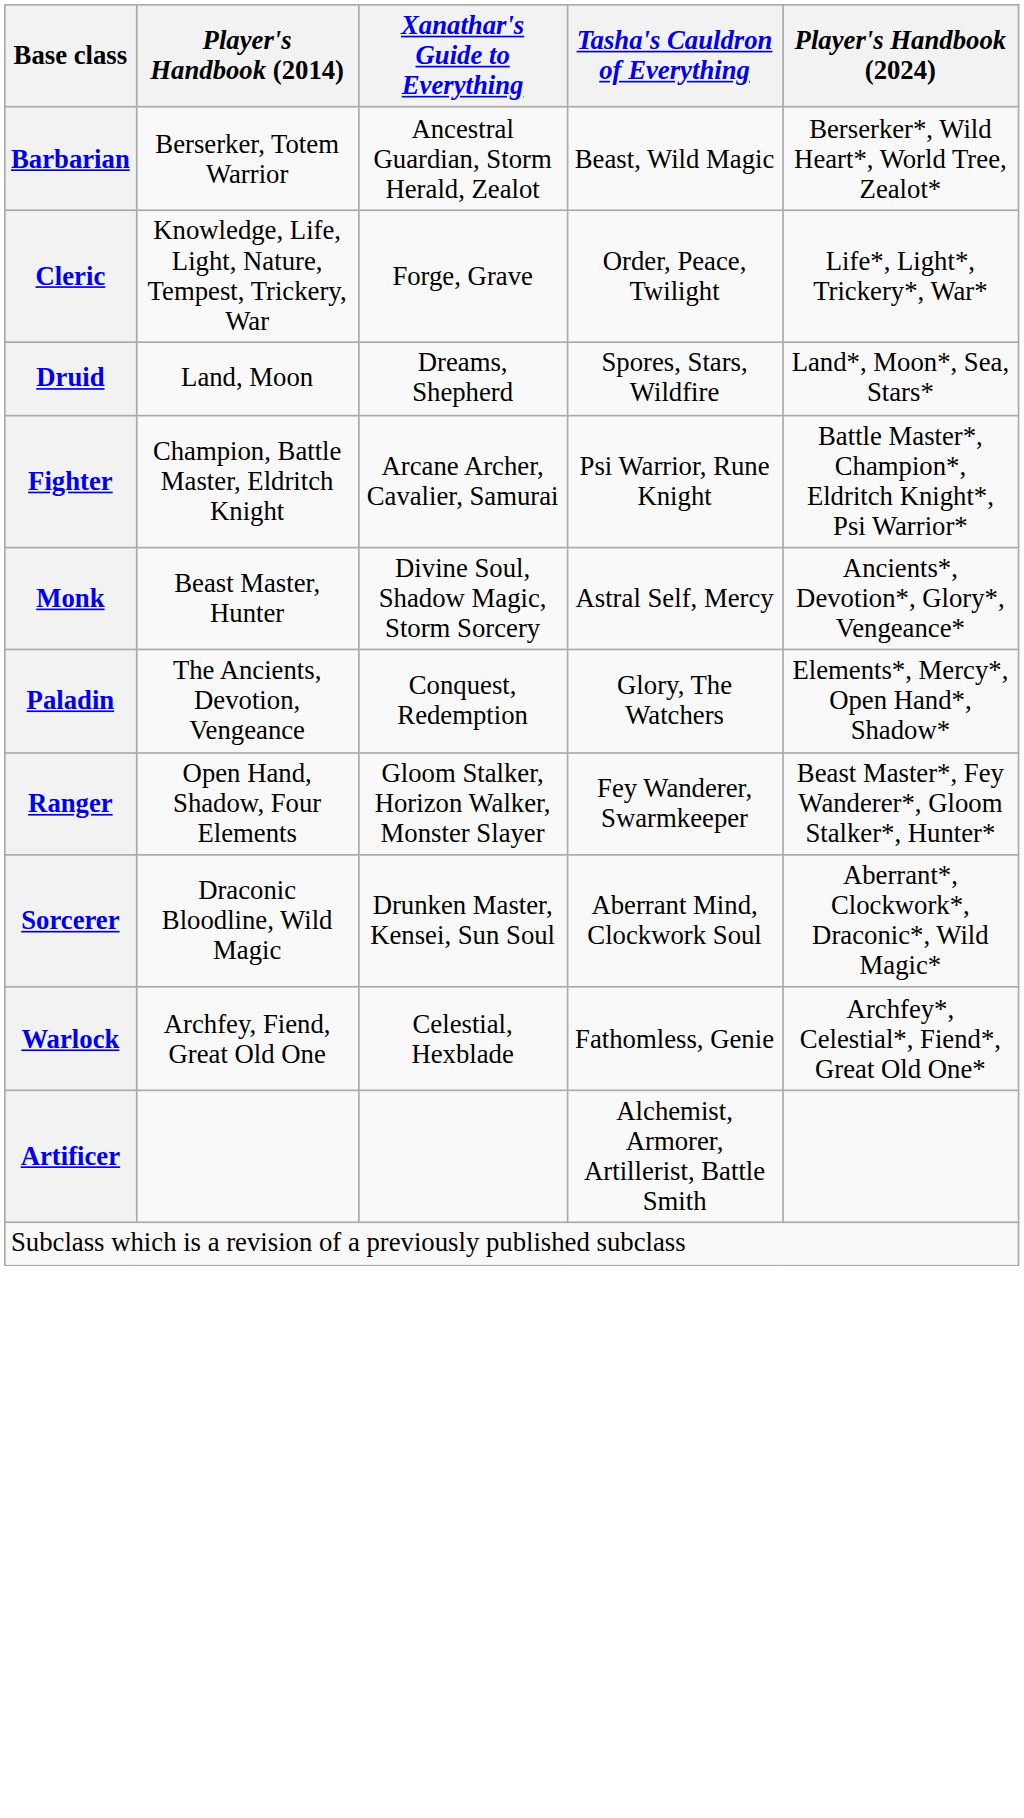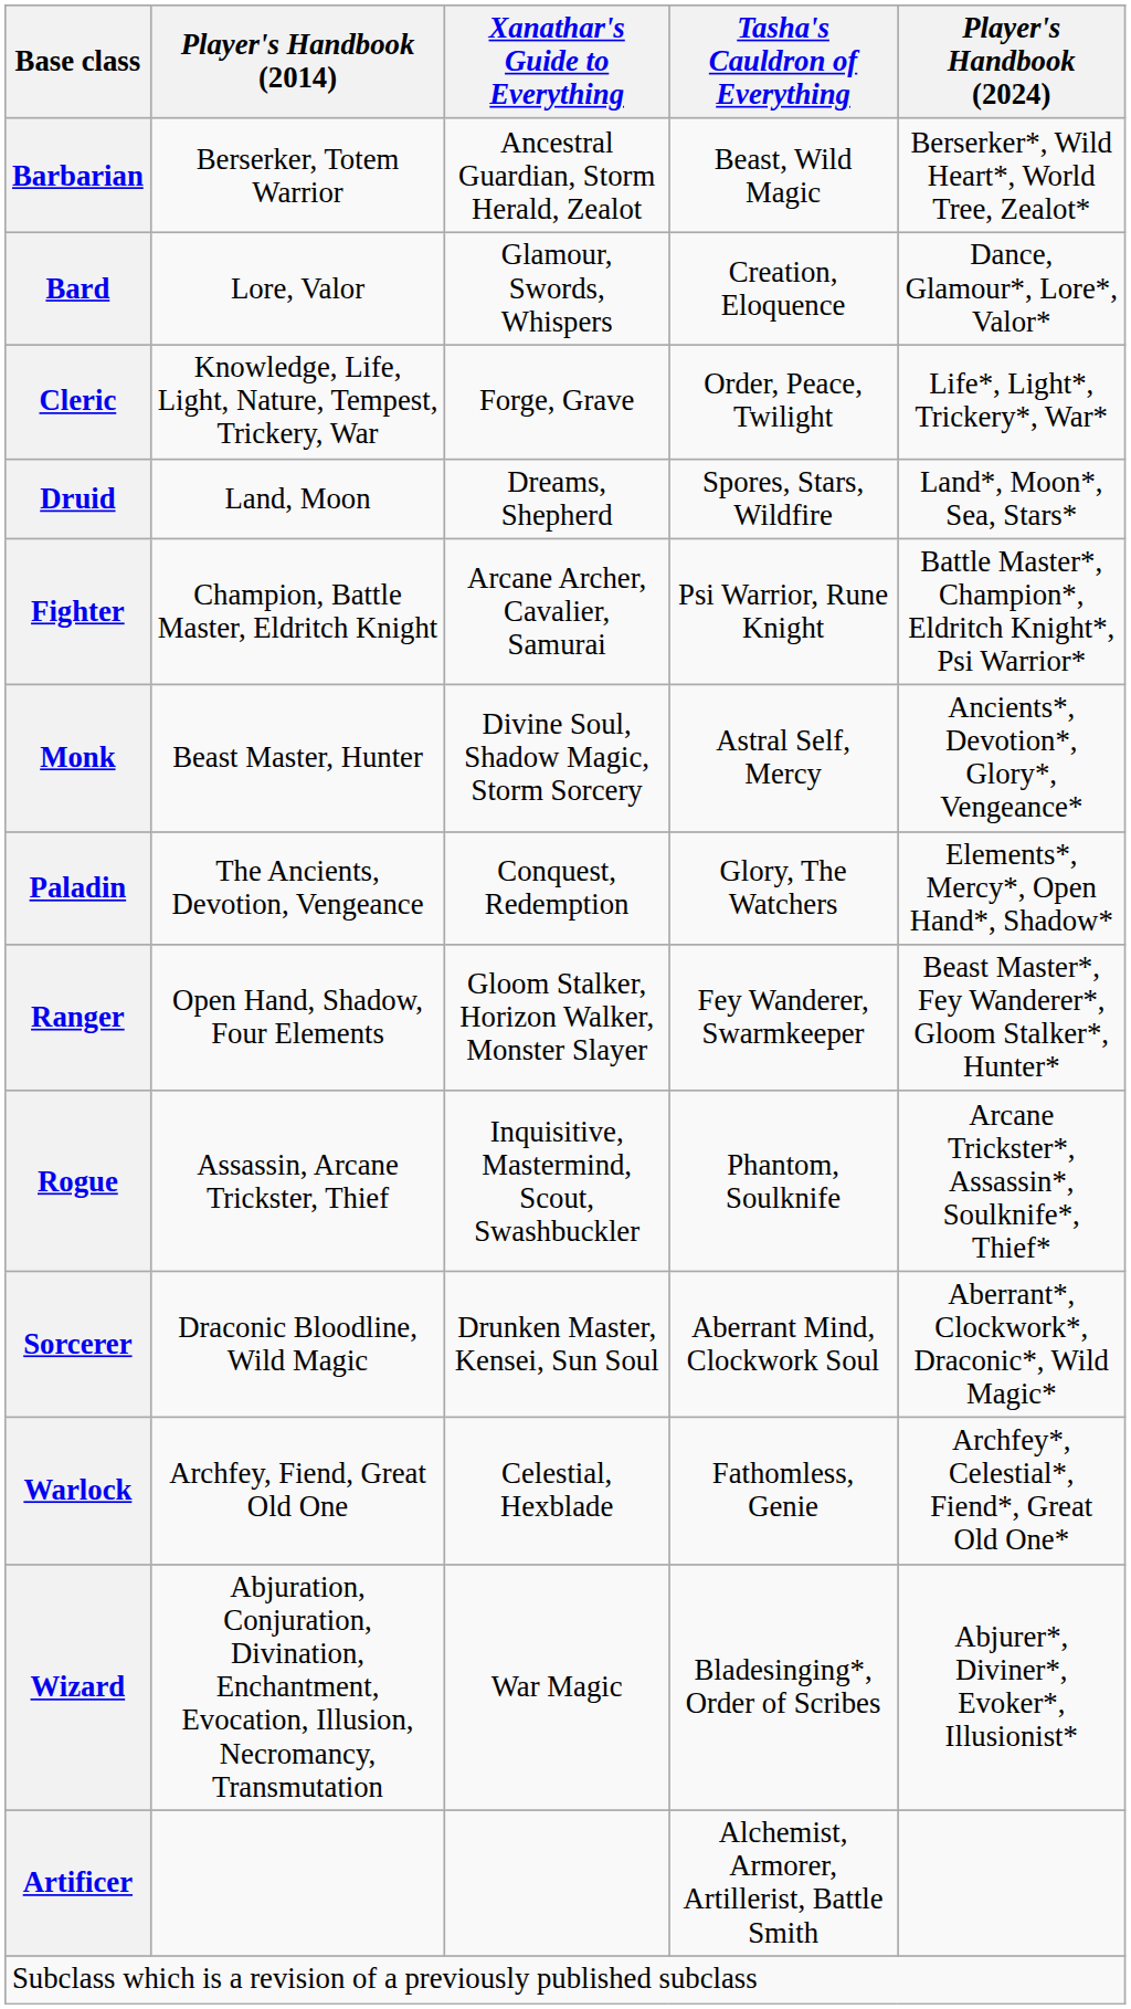+ row: Bard | Lore, Valor | Glamour, Swords, Whispers | Creation, Eloquence | Dance, Glamour*, Lore*, Valor*
+ row: Rogue | Assassin, Arcane Trickster, Thief | Inquisitive, Mastermind, Scout, Swashbuckler | Phantom, Soulknife | Arcane Trickster*, Assassin*, Soulknife*, Thief*
+ row: Wizard | Abjuration, Conjuration, Divination, Enchantment, Evocation, Illusion, Necromancy, Transmutation | War Magic | Bladesinging*, Order of Scribes | Abjurer*, Diviner*, Evoker*, Illusionist*
